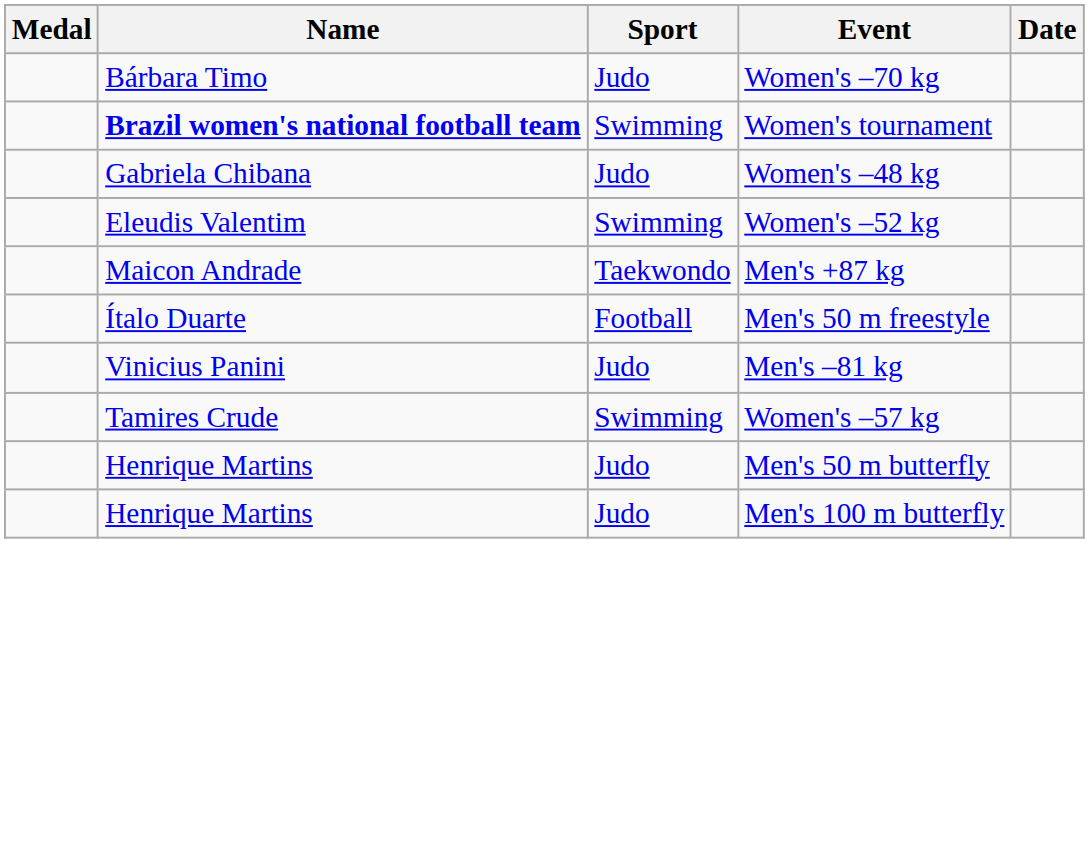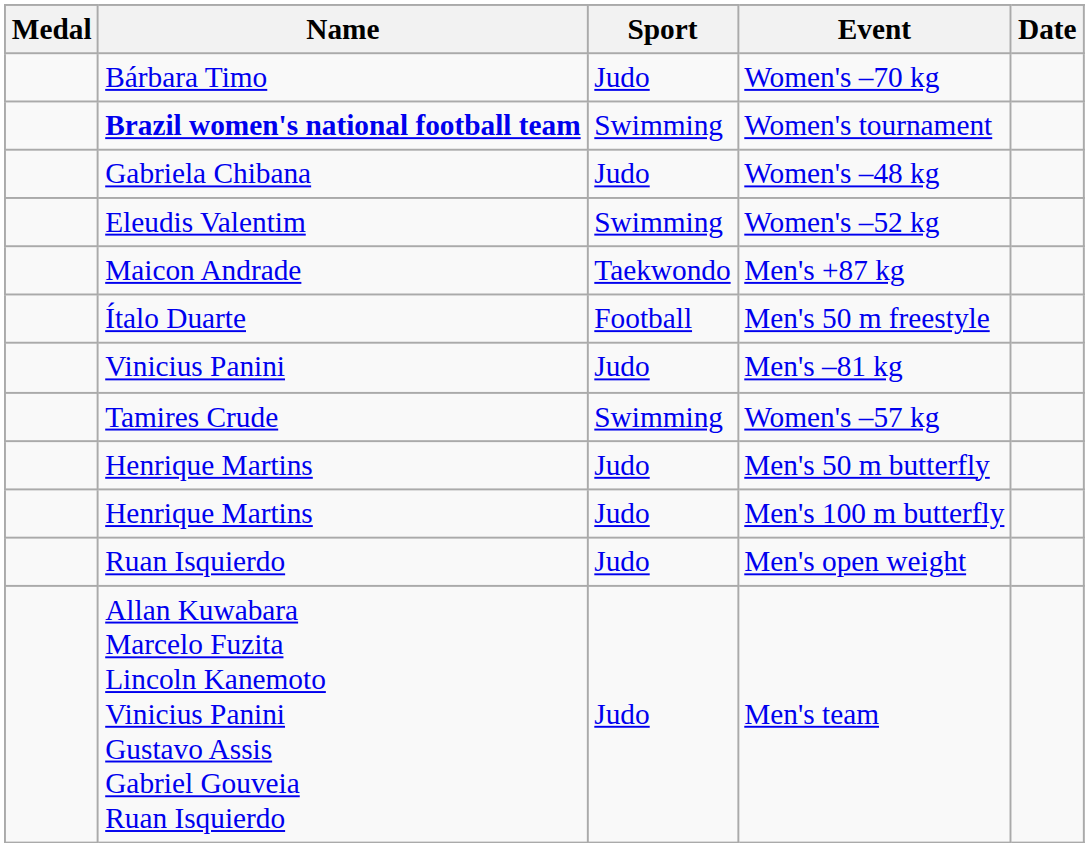+ row: Ruan Isquierdo | Judo | Men's open weight
+ row: Allan Kuwabara Marcelo Fuzita Lincoln Kanemoto Vinicius Panini Gustavo Assis Gabriel Gouveia Ruan Isquierdo | Judo | Men's team
